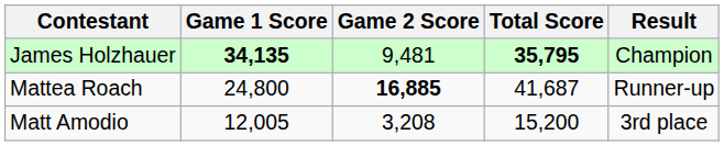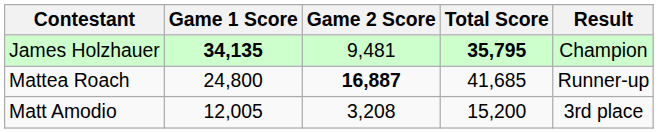Mattea Roach | Game 2 Score: 16,885 -> 16,887
Mattea Roach | Total Score: 41,687 -> 41,685
